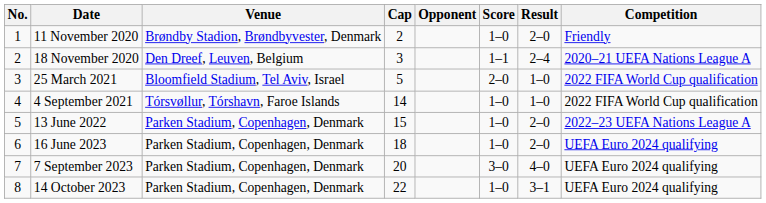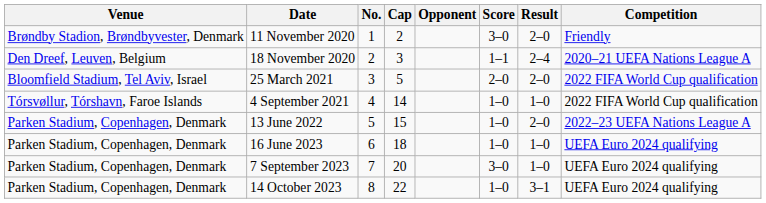columns swapped: No. <-> Venue
11 November 2020 | Score: 1–0 -> 3–0
25 March 2021 | Result: 1–0 -> 2–0
16 June 2023 | Result: 2–0 -> 1–0
7 September 2023 | Result: 4–0 -> 1–0
